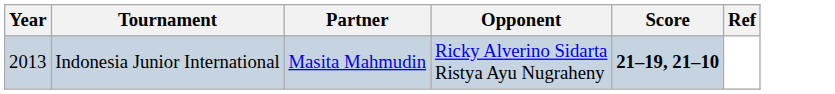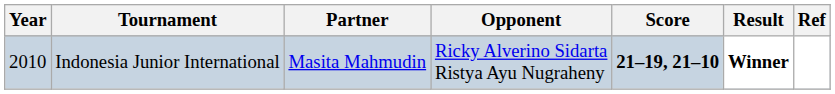+ column: Result | Winner
Indonesia Junior International | Year: 2013 -> 2010
